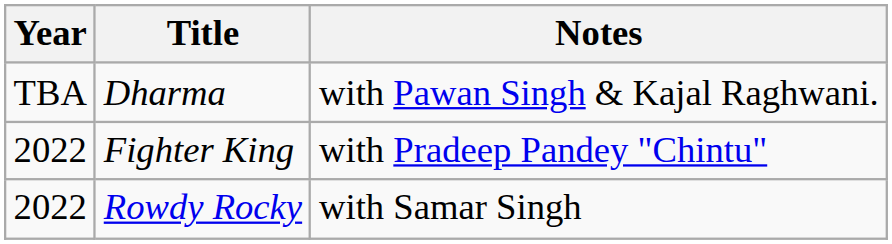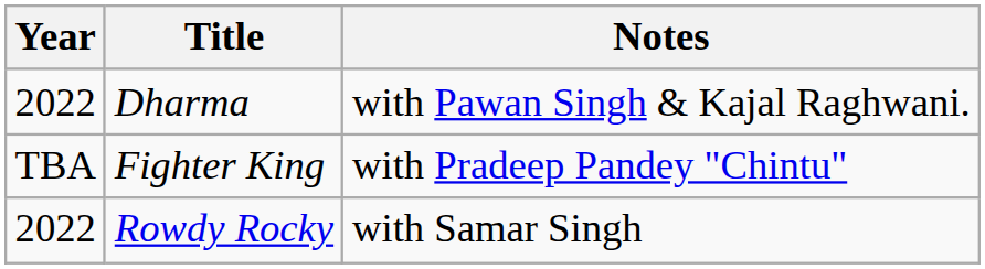Dharma | Year: TBA -> 2022
Fighter King | Year: 2022 -> TBA
